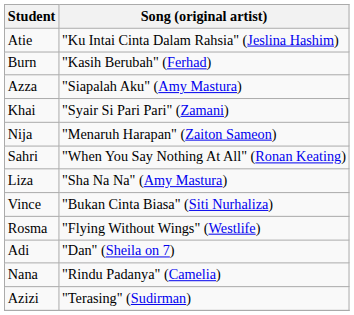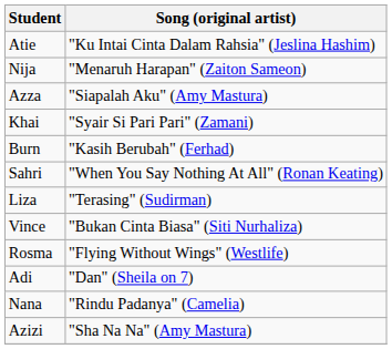rows swapped: Burn <-> Nija
Liza | Song (original artist): "Sha Na Na" (Amy Mastura) -> "Terasing" (Sudirman)
Azizi | Song (original artist): "Terasing" (Sudirman) -> "Sha Na Na" (Amy Mastura)
